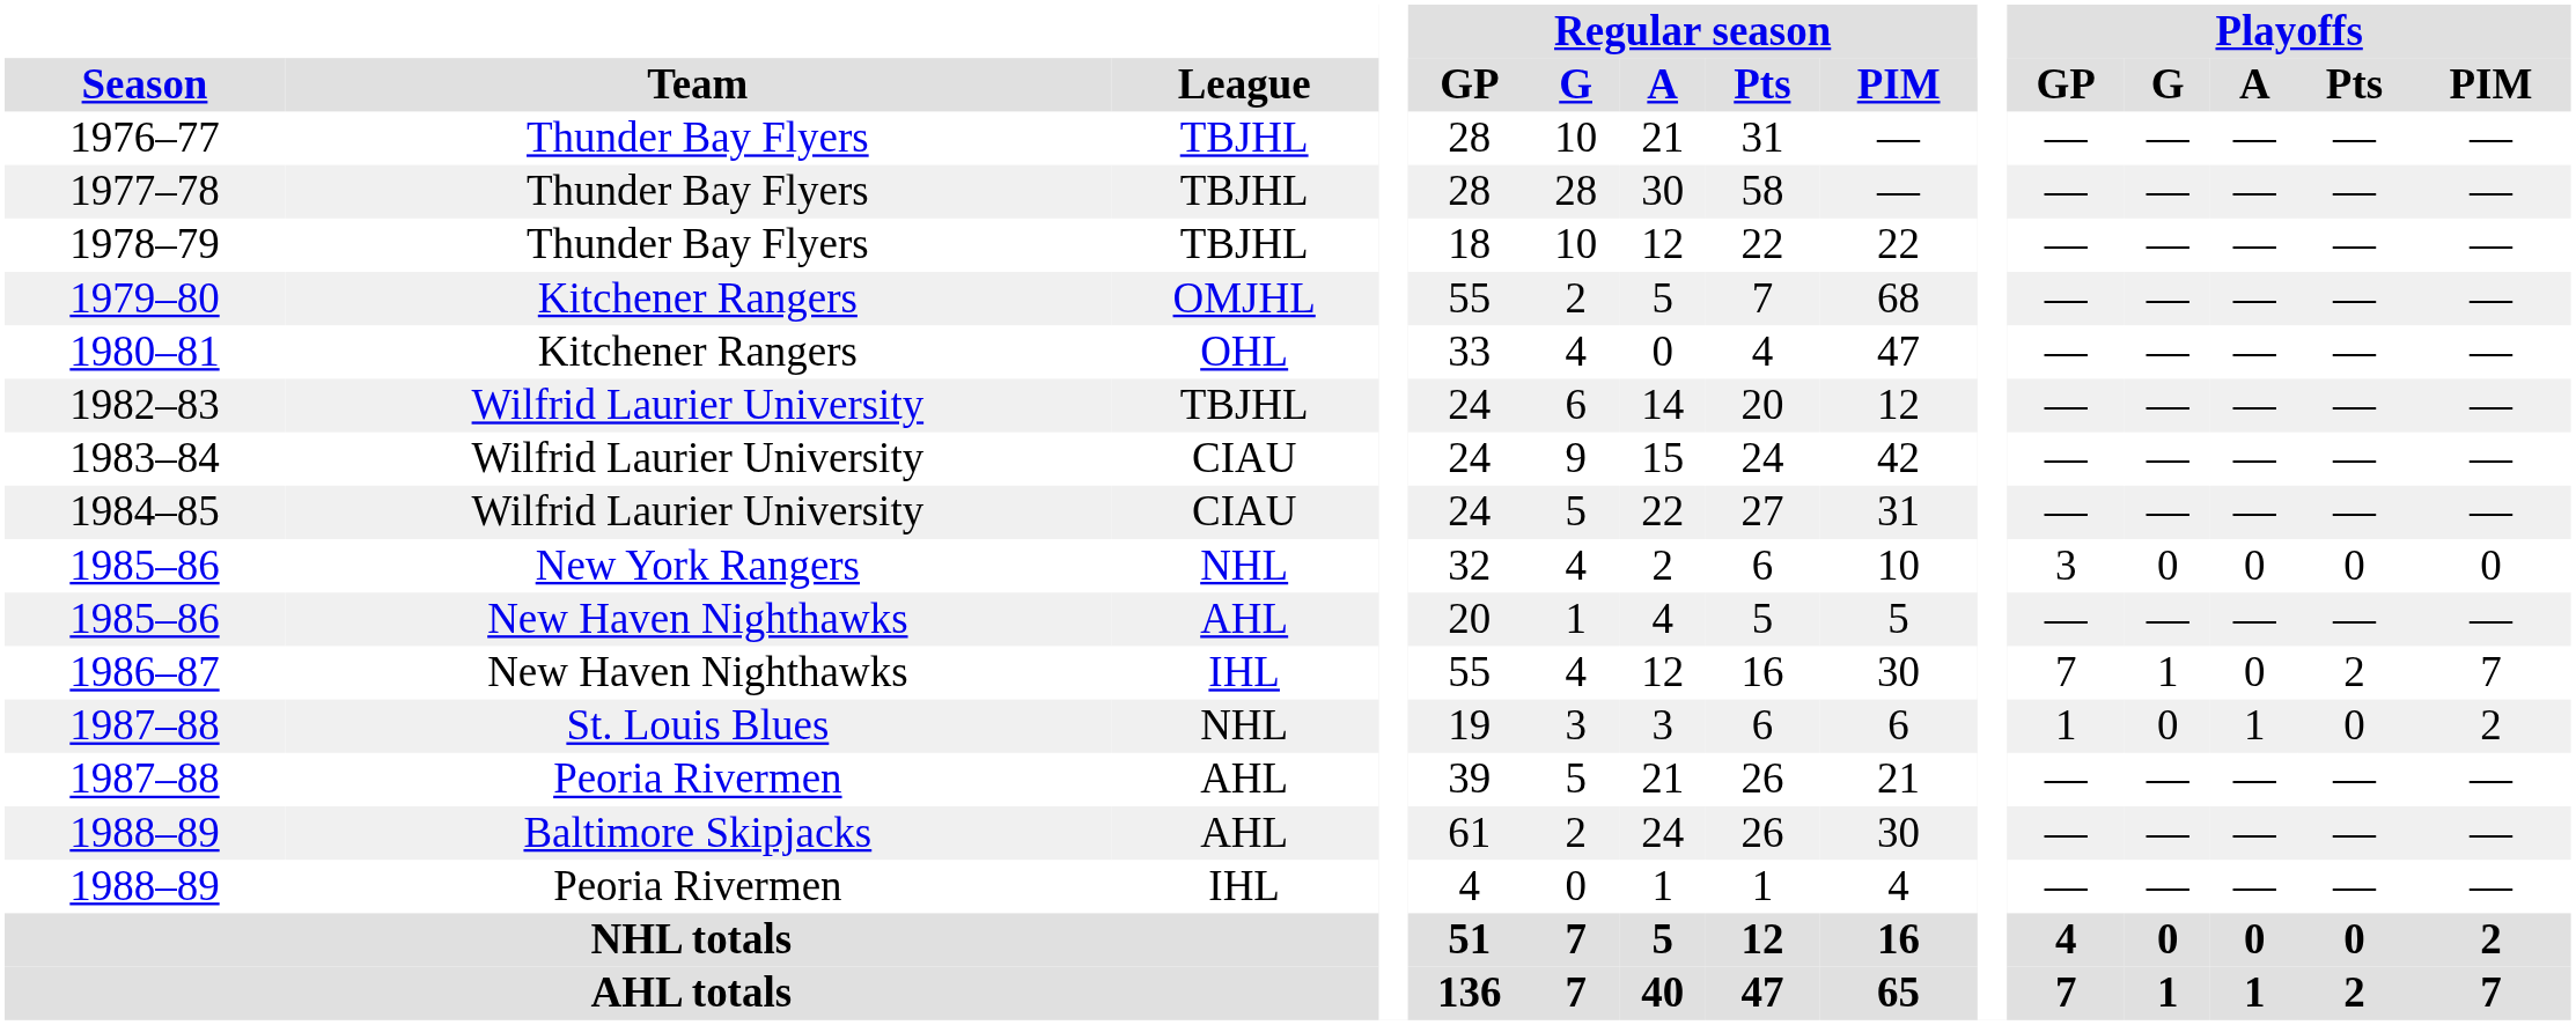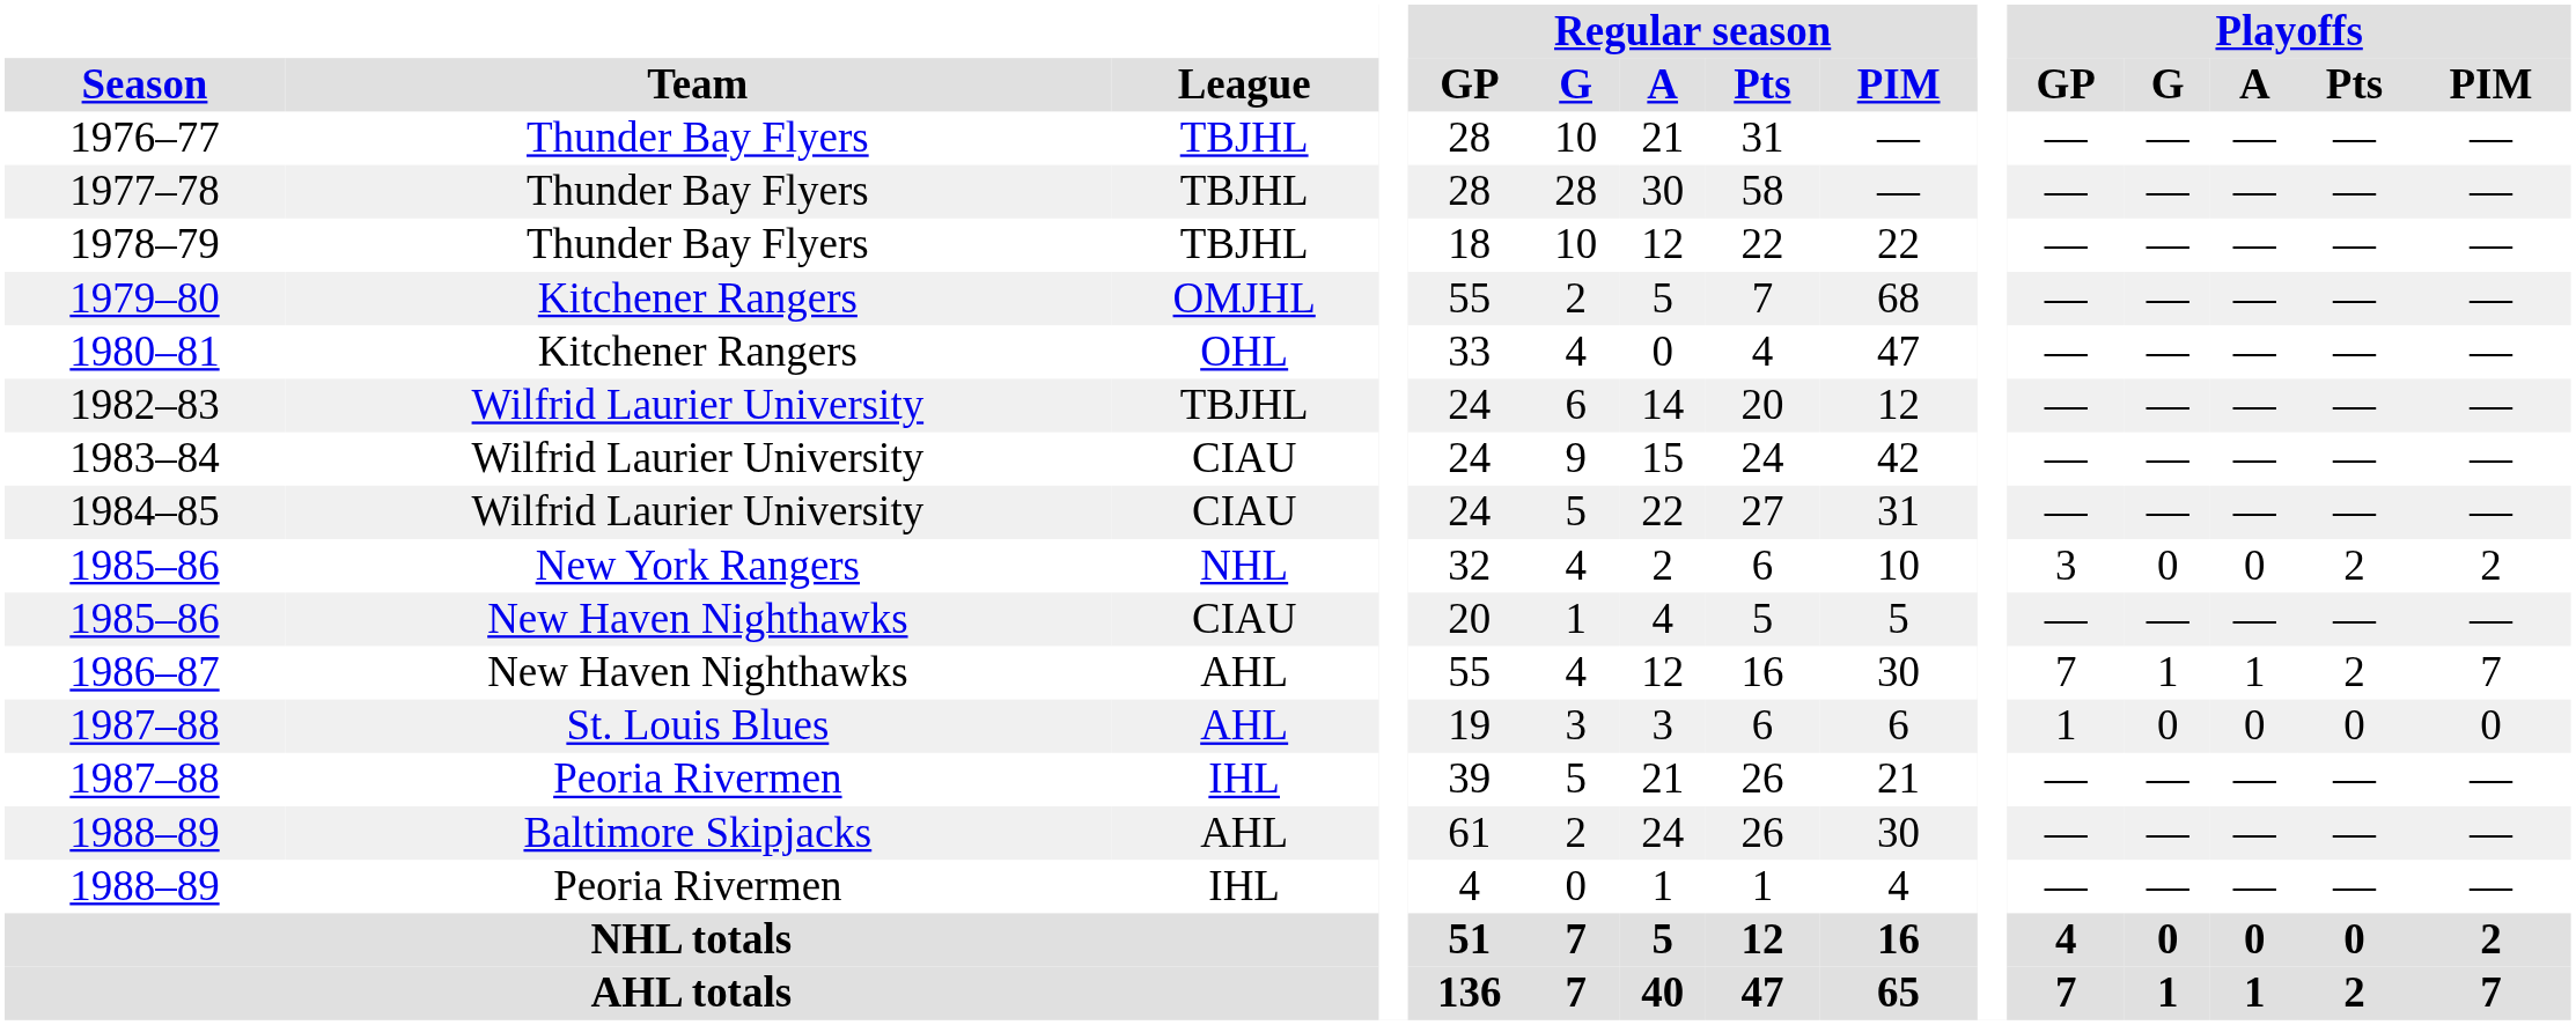1985–86 / New York Rangers | Playoffs / Pts: 0 -> 2
1985–86 / New York Rangers | Playoffs / PIM: 0 -> 2
1985–86 / New Haven Nighthawks | League: AHL -> CIAU
1986–87 | League: IHL -> AHL
1986–87 | Playoffs / A: 0 -> 1
1987–88 / St. Louis Blues | League: NHL -> AHL
1987–88 / St. Louis Blues | Playoffs / A: 1 -> 0
1987–88 / St. Louis Blues | Playoffs / PIM: 2 -> 0
1987–88 / Peoria Rivermen | League: AHL -> IHL
